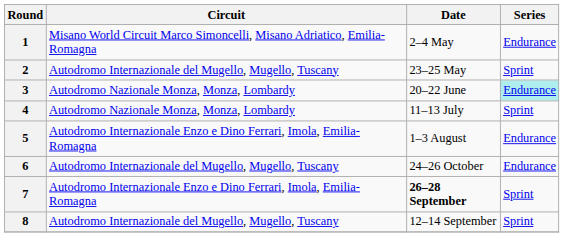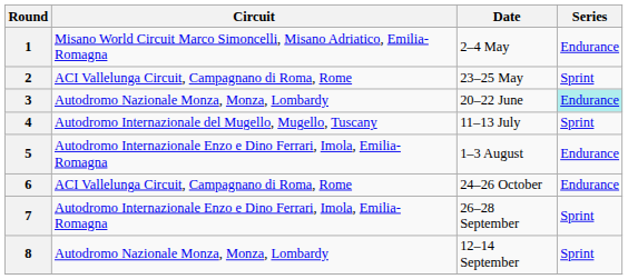2 | Circuit: Autodromo Internazionale del Mugello, Mugello, Tuscany -> ACI Vallelunga Circuit, Campagnano di Roma, Rome
4 | Circuit: Autodromo Nazionale Monza, Monza, Lombardy -> Autodromo Internazionale del Mugello, Mugello, Tuscany
6 | Circuit: Autodromo Internazionale del Mugello, Mugello, Tuscany -> ACI Vallelunga Circuit, Campagnano di Roma, Rome
7 | Date: bold -> normal
8 | Circuit: Autodromo Internazionale del Mugello, Mugello, Tuscany -> Autodromo Nazionale Monza, Monza, Lombardy
